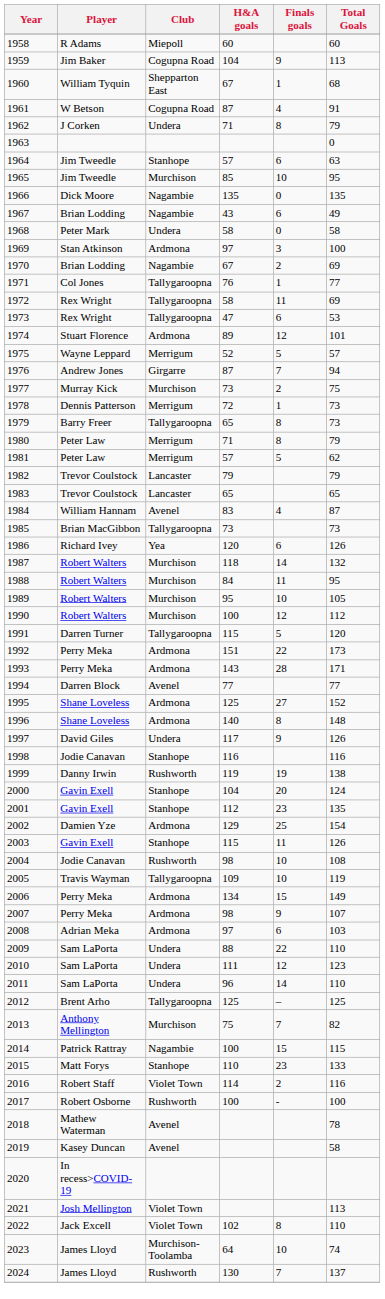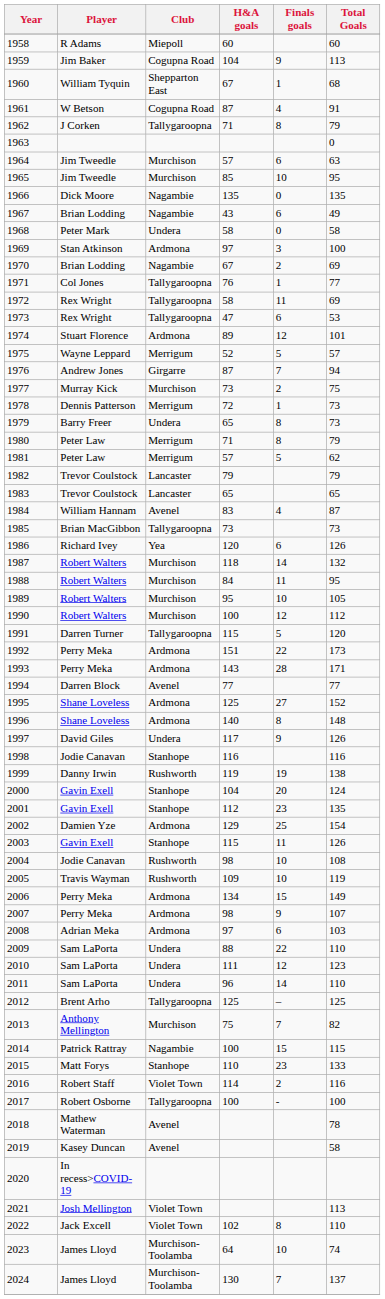1962 | Club: Undera -> Tallygaroopna
1964 | Club: Stanhope -> Murchison
1979 | Club: Tallygaroopna -> Undera
2005 | Club: Tallygaroopna -> Rushworth
2017 | Club: Rushworth -> Tallygaroopna
2024 | Club: Rushworth -> Murchison-Toolamba
